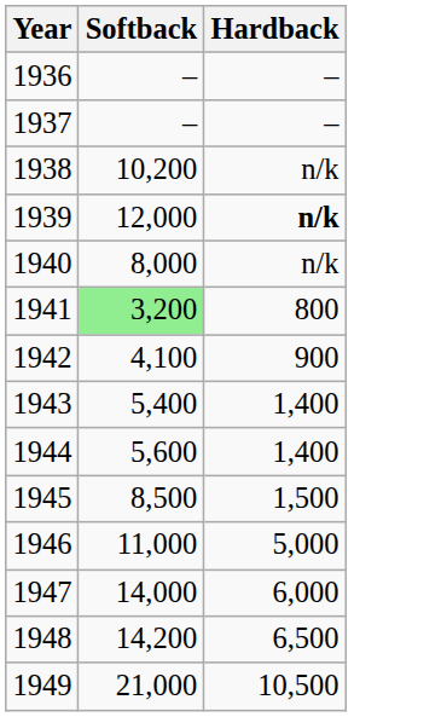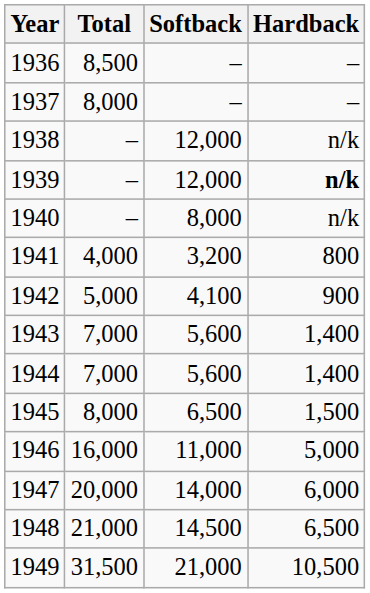+ column: Total | 8,500 | 8,000 | – | – | – | 4,000 | 5,000 | 7,000 | 7,000 | 8,000 | 16,000 | 20,000 | 21,000 | 31,500
1938 | Softback: 10,200 -> 12,000
1941 | Softback: lightgreen background -> no background
1943 | Softback: 5,400 -> 5,600
1945 | Softback: 8,500 -> 6,500
1948 | Softback: 14,200 -> 14,500
